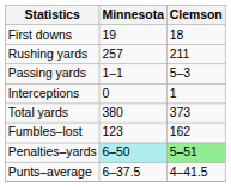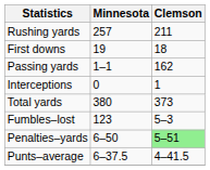rows swapped: First downs <-> Rushing yards
Passing yards | Clemson: 5–3 -> 162
Fumbles–lost | Clemson: 162 -> 5–3
Penalties–yards | Minnesota: paleturquoise background -> no background
